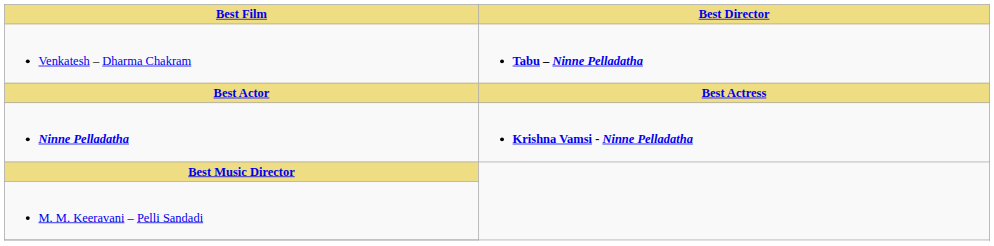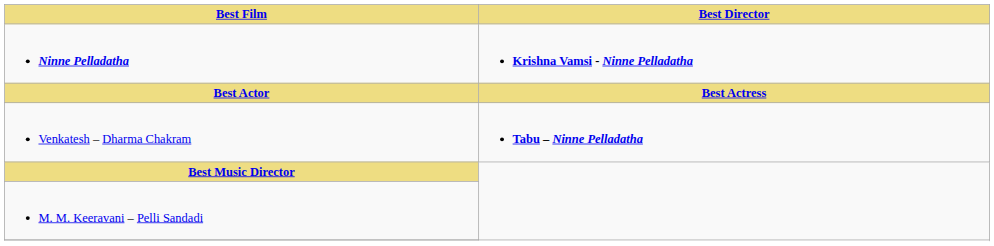rows swapped: Ninne Pelladatha <-> Venkatesh – Dharma Chakram
